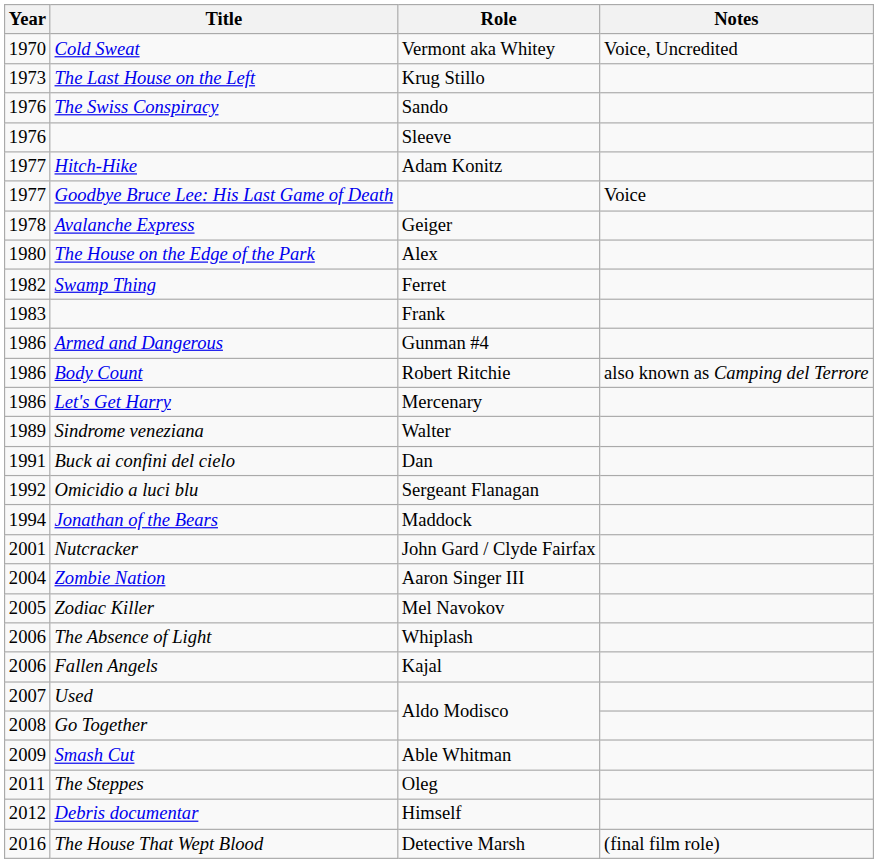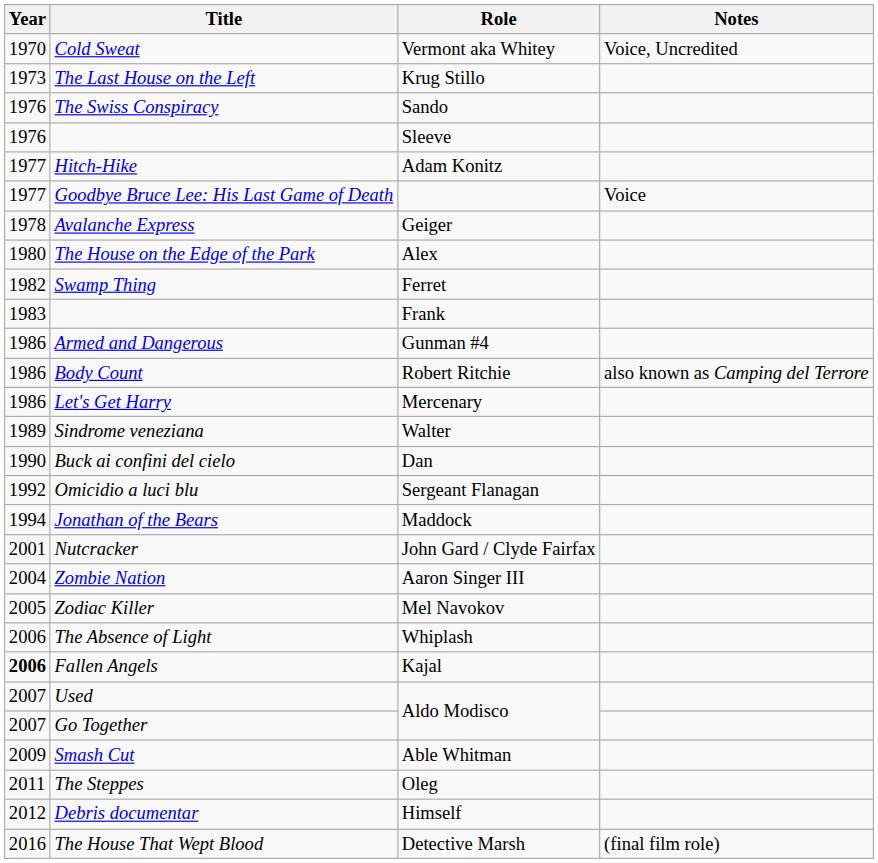Buck ai confini del cielo | Year: 1991 -> 1990
Fallen Angels | Year: normal -> bold
Go Together | Year: 2008 -> 2007
